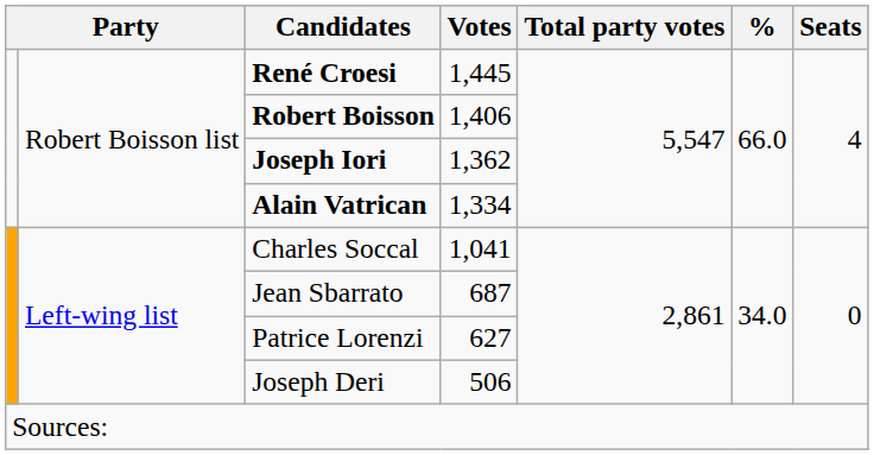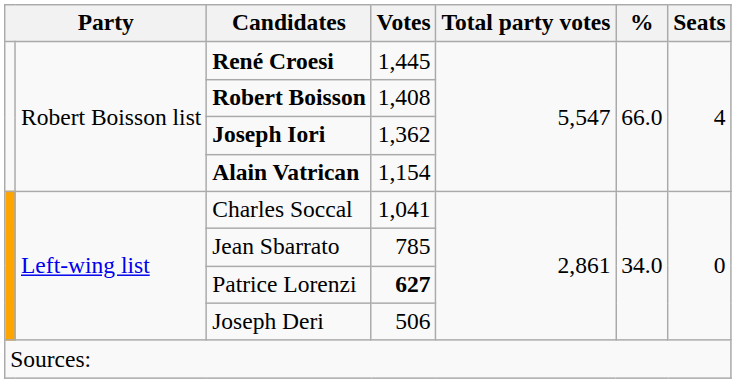Robert Boisson | Votes: 1,406 -> 1,408
Alain Vatrican | Votes: 1,334 -> 1,154
Jean Sbarrato | Votes: 687 -> 785
Patrice Lorenzi | Votes: normal -> bold
